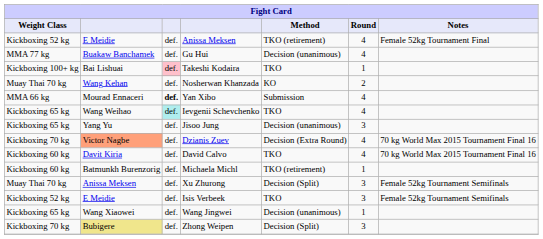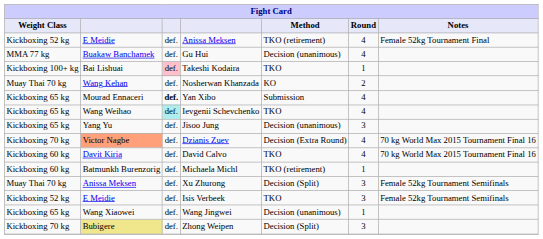Yan Xibo | Weight Class: MMA 66 kg -> Kickboxing 65 kg
